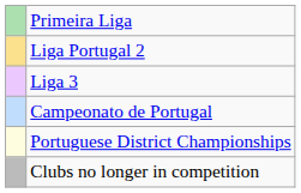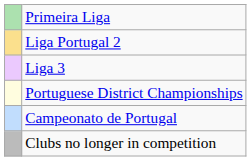rows swapped: Campeonato de Portugal <-> Portuguese District Championships
